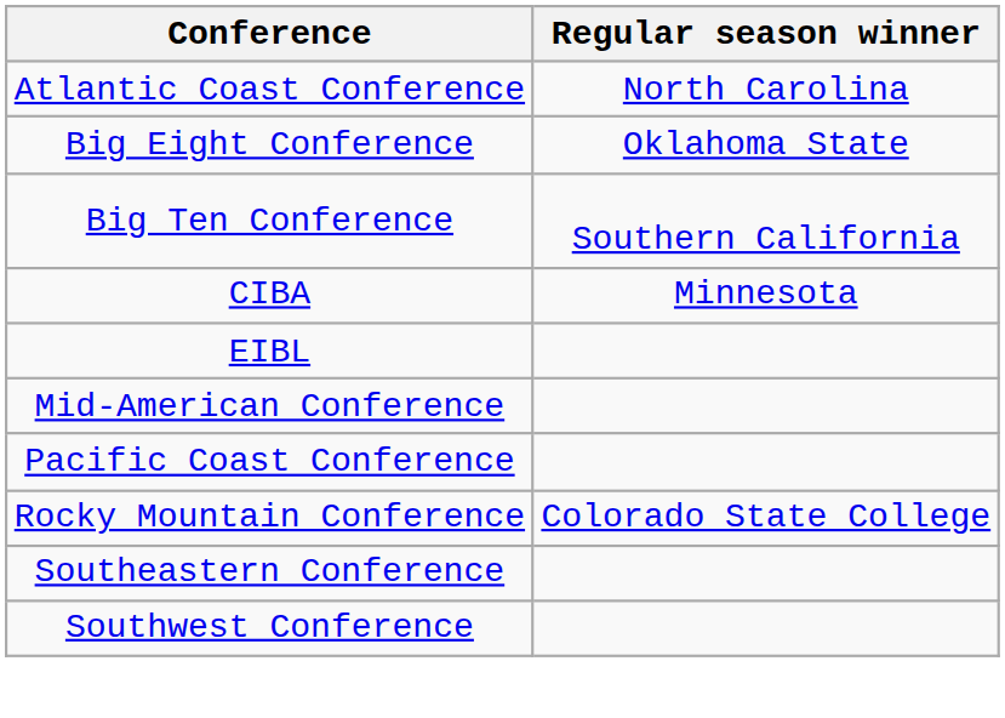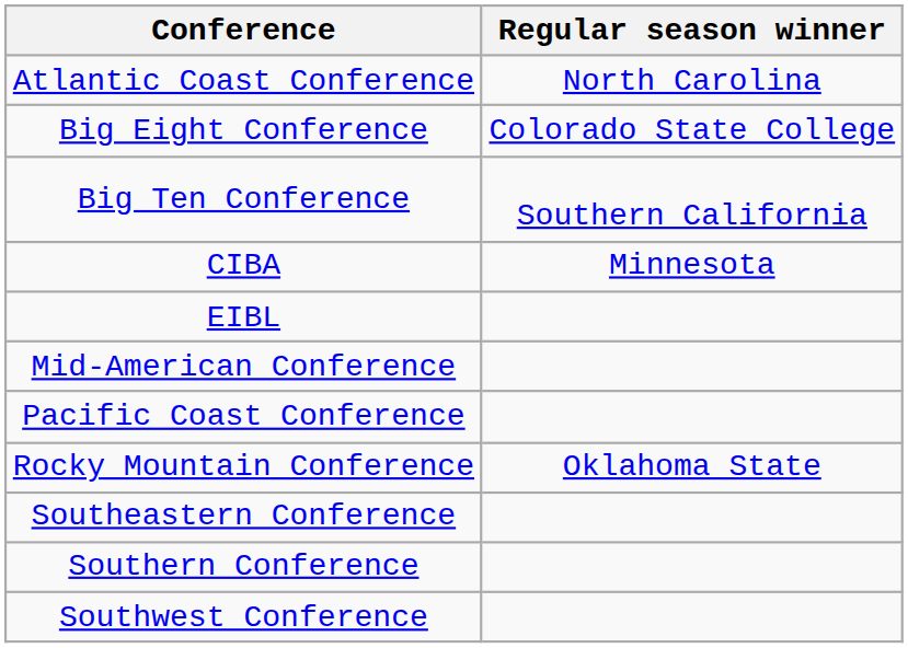Big Eight Conference | Regular season winner: Oklahoma State -> Colorado State College
Rocky Mountain Conference | Regular season winner: Colorado State College -> Oklahoma State
+ row: Southern Conference
